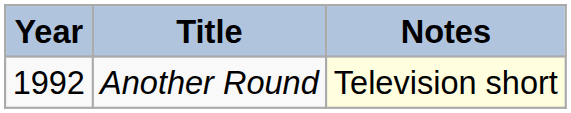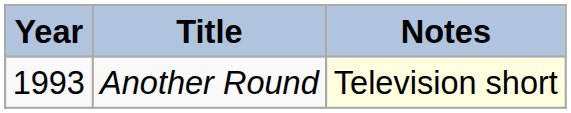Another Round | Year: 1992 -> 1993
